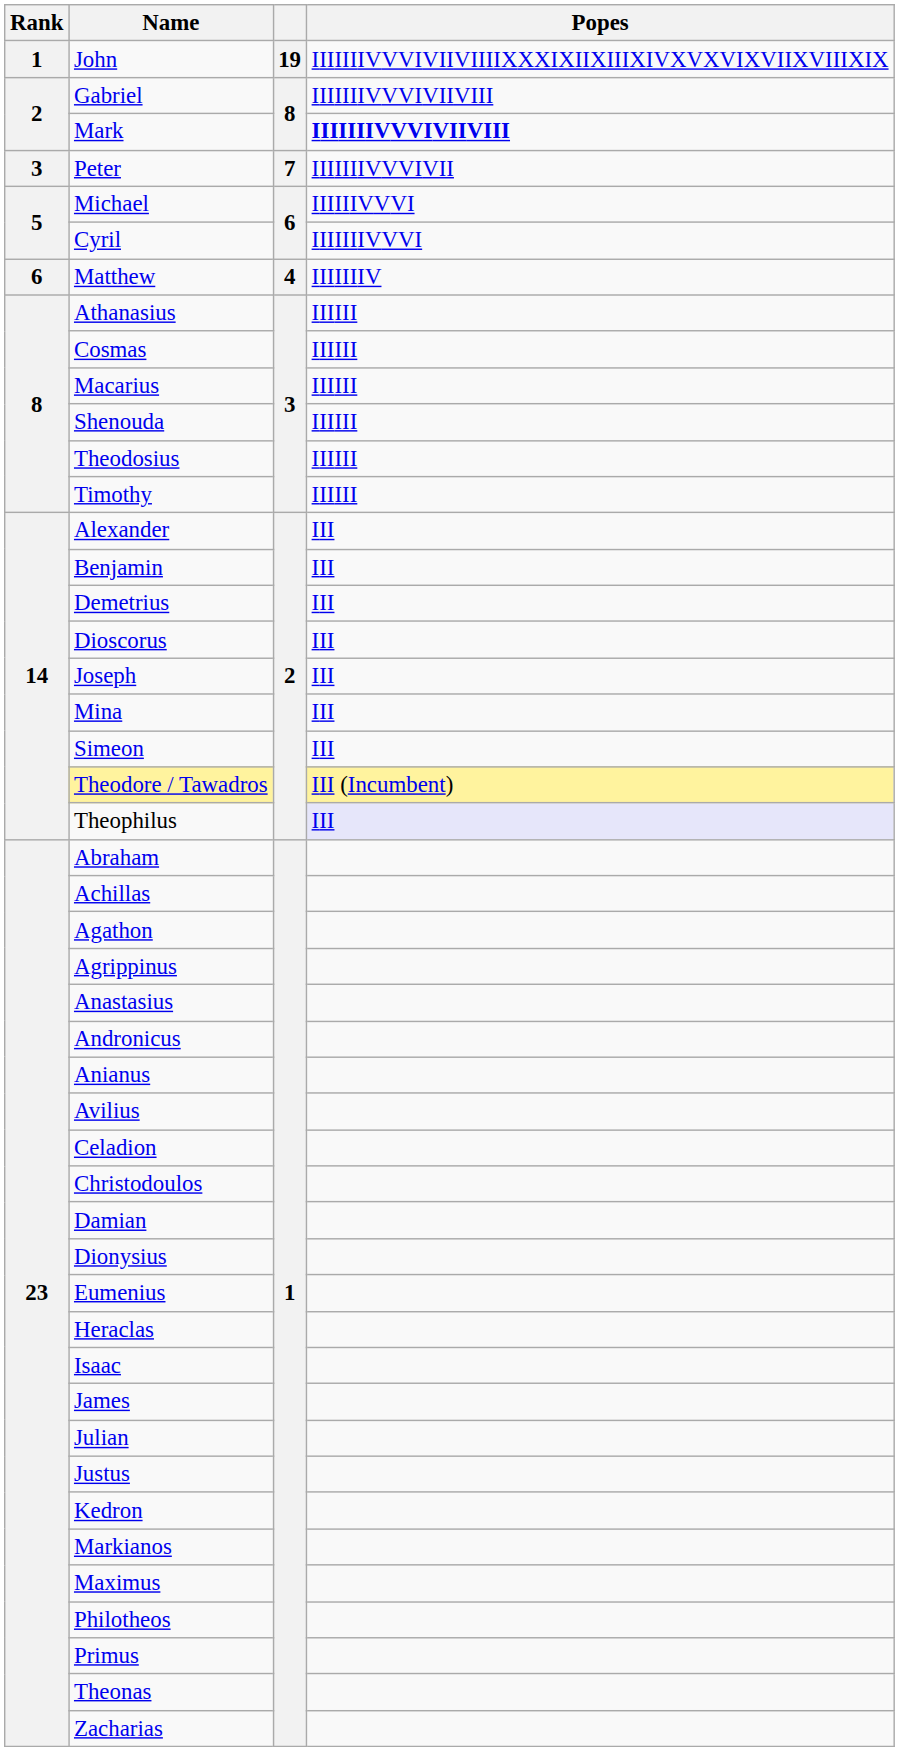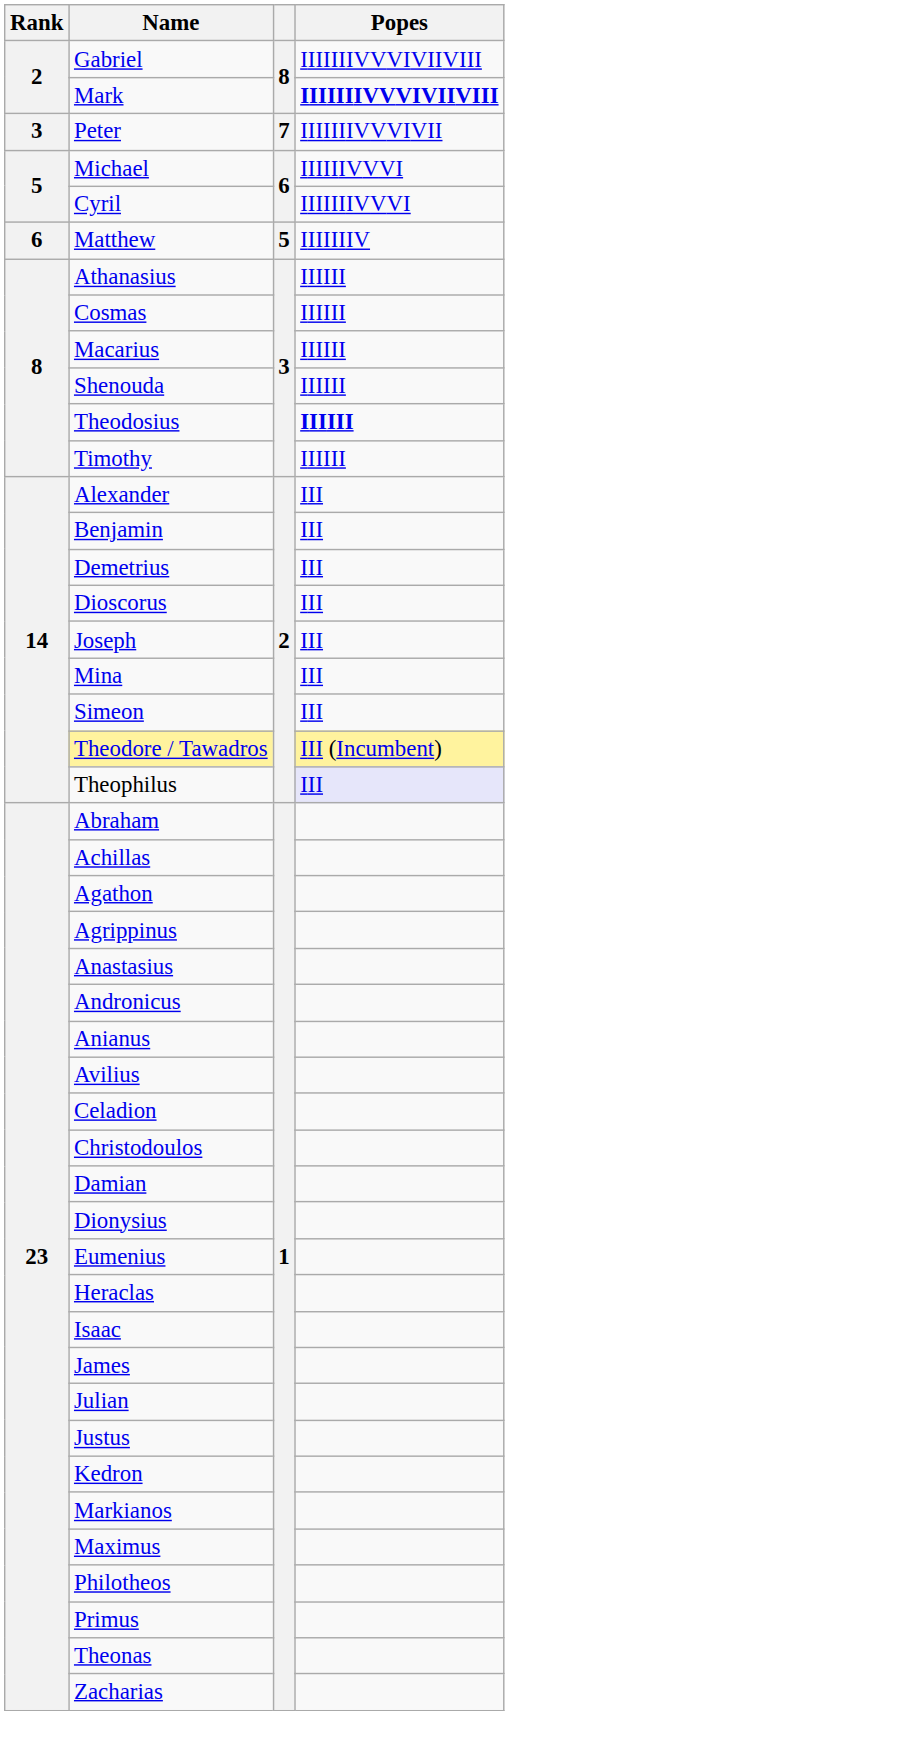- row: 1 | John | 19 | IIIIIIIVVVIVIIVIIIIXXXIXIIXIIIXIVXVXVIXVIIXVIIIXIX
Matthew | column 3: 4 -> 5
Theodosius | Popes: normal -> bold
